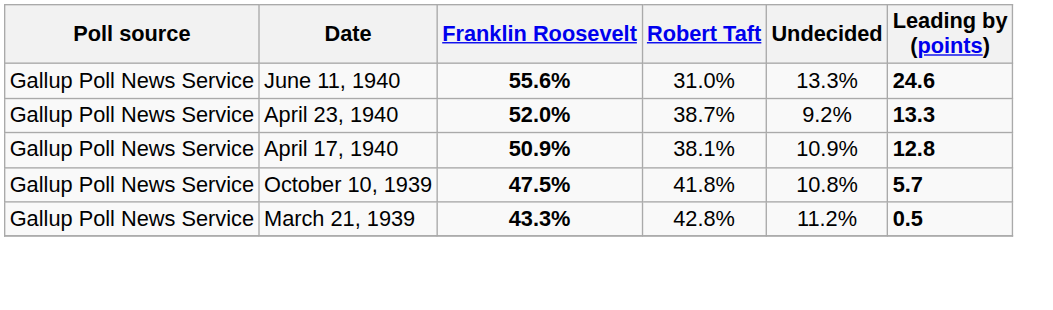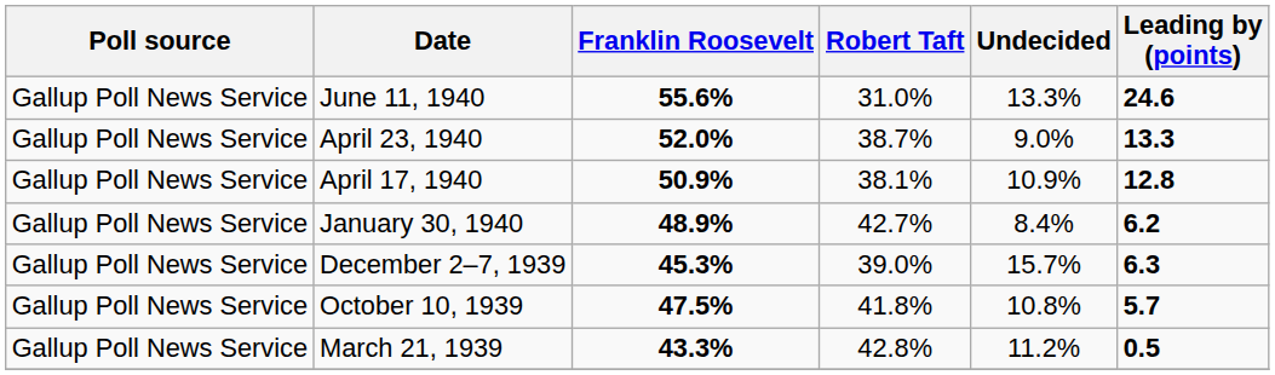April 23, 1940 | Undecided: 9.2% -> 9.0%
+ row: Gallup Poll News Service | January 30, 1940 | 48.9% | 42.7% | 8.4% | 6.2
+ row: Gallup Poll News Service | December 2–7, 1939 | 45.3% | 39.0% | 15.7% | 6.3
